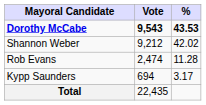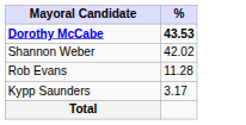- column: Vote | 9,543 | 9,212 | 2,474 | 694 | 22,435
